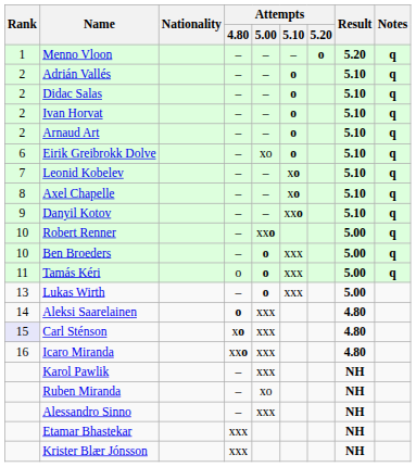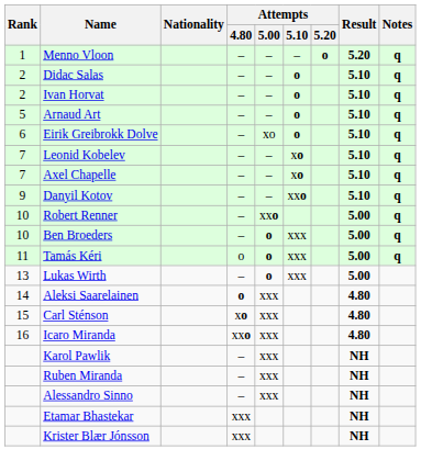- row: 2 | Adrián Vallés | – | – | o | 5.10 | q
Arnaud Art | Rank: 2 -> 5
Axel Chapelle | Rank: 8 -> 7
Carl Sténson | Rank: lavender background -> no background
Ruben Miranda | Attempts / 5.00: xo -> xxx
